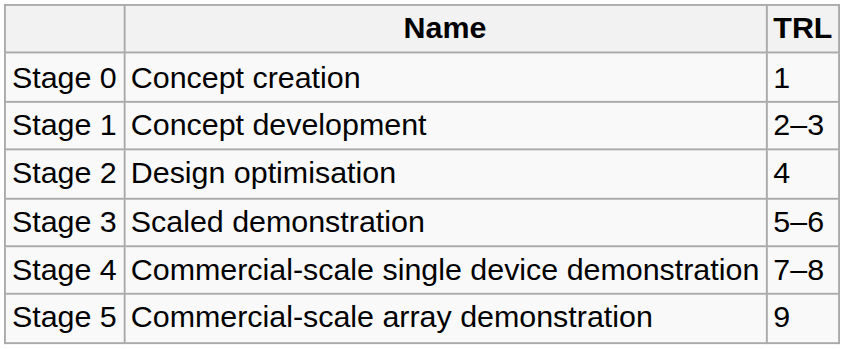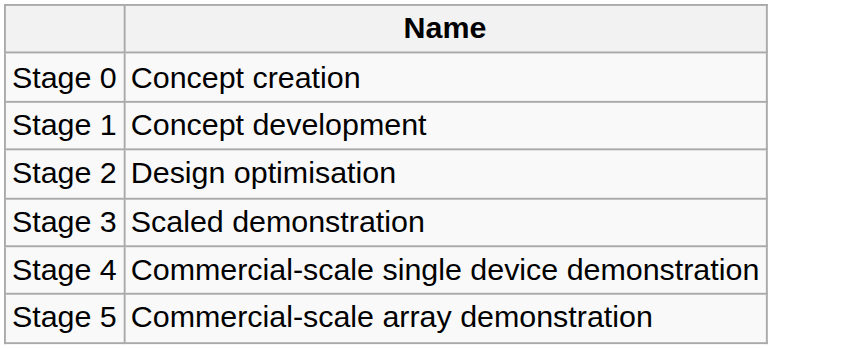- column: TRL | 1 | 2–3 | 4 | 5–6 | 7–8 | 9
